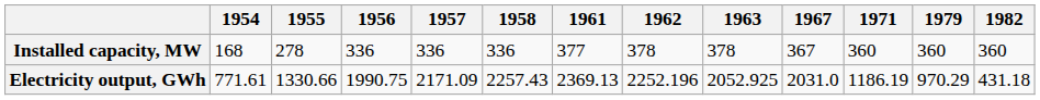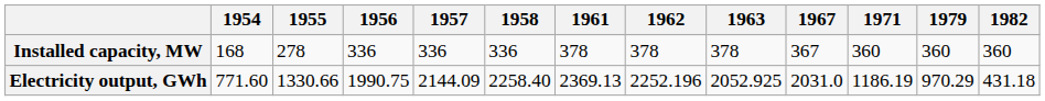Installed capacity, MW | 1961: 377 -> 378
Electricity output, GWh | 1954: 771.61 -> 771.60
Electricity output, GWh | 1957: 2171.09 -> 2144.09
Electricity output, GWh | 1958: 2257.43 -> 2258.40
